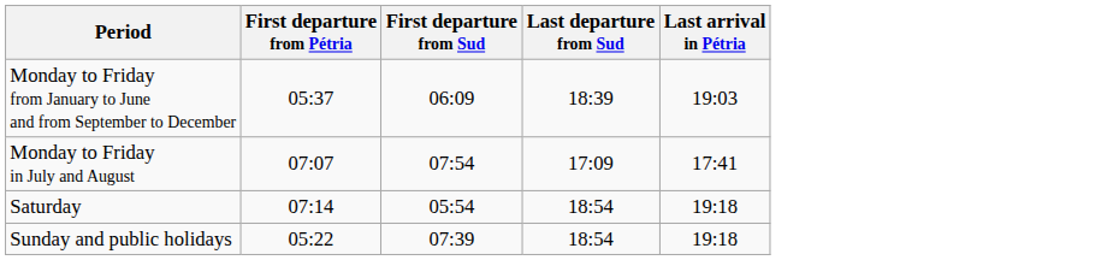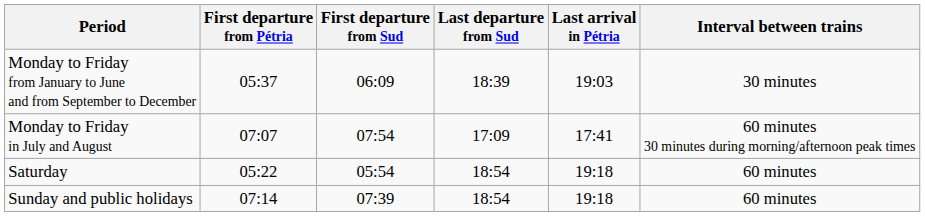+ column: Interval between trains | 30 minutes | 60 minutes 30 minutes during morning/afternoon peak times | 60 minutes | 60 minutes
Saturday | First departure from Pétria: 07:14 -> 05:22
Sunday and public holidays | First departure from Pétria: 05:22 -> 07:14
